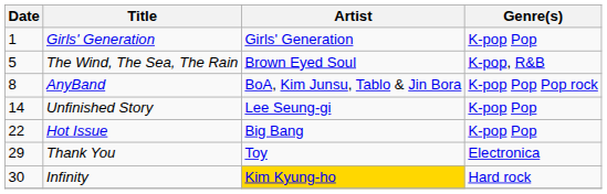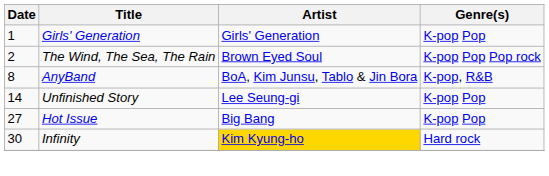The Wind, The Sea, The Rain | Date: 5 -> 2
The Wind, The Sea, The Rain | Genre(s): K-pop, R&B -> K-pop Pop Pop rock
AnyBand | Genre(s): K-pop Pop Pop rock -> K-pop, R&B
Hot Issue | Date: 22 -> 27
- row: 29 | Thank You | Toy | Electronica
